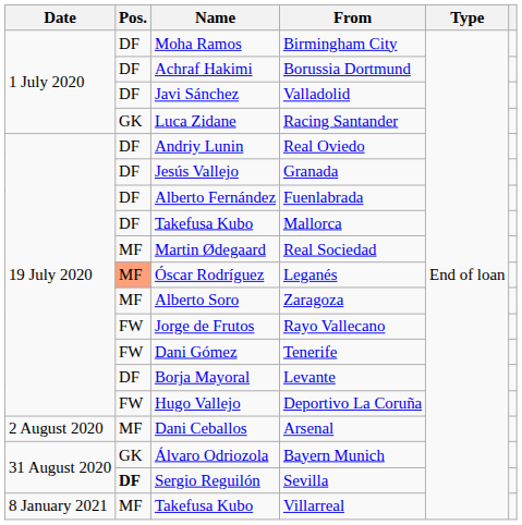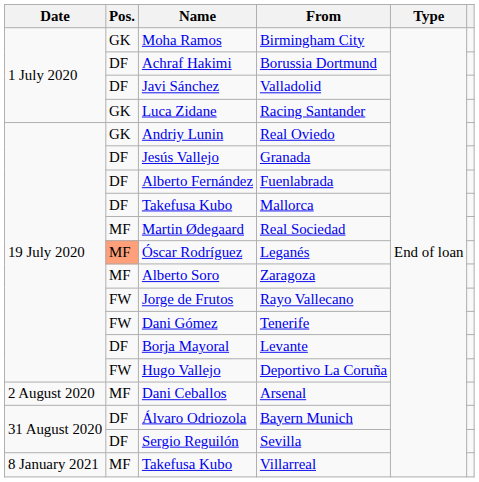Birmingham City | Pos.: DF -> GK
Real Oviedo | Pos.: DF -> GK
Bayern Munich | Pos.: GK -> DF
Sevilla | Pos.: bold -> normal
